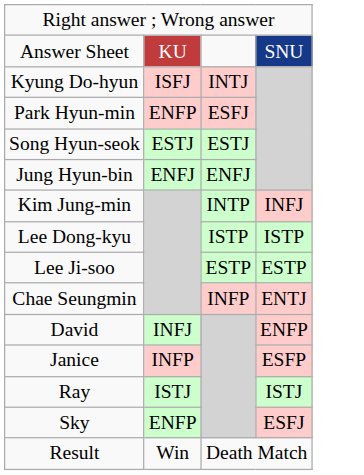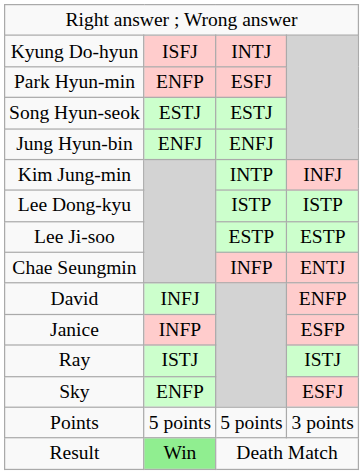- row: Answer Sheet | KU | SNU
+ row: Points | 5 points | 5 points | 3 points
Result | column 2: no background -> lightgreen background
